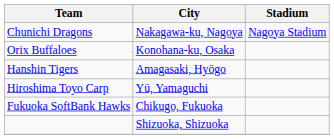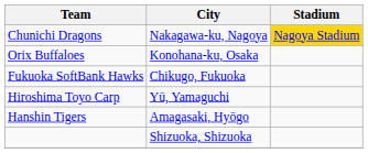Chunichi Dragons | Stadium: no background -> gold background
rows swapped: Hanshin Tigers <-> Fukuoka SoftBank Hawks
